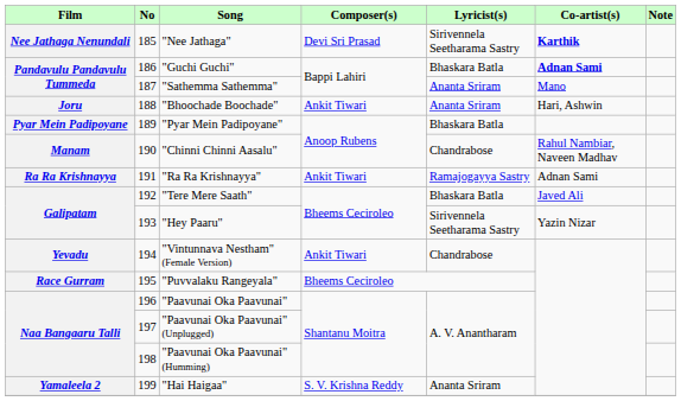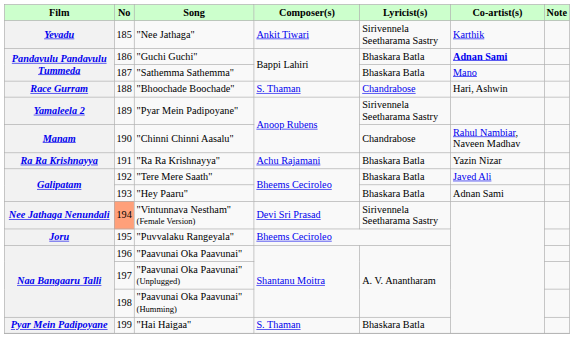"Nee Jathaga" | Film: Nee Jathaga Nenundali -> Yevadu
"Nee Jathaga" | Composer(s): Devi Sri Prasad -> Ankit Tiwari
"Nee Jathaga" | Co-artist(s): bold -> normal
"Sathemma Sathemma" | Lyricist(s): Ananta Sriram -> Bhaskara Batla
"Bhoochade Boochade" | Film: Joru -> Race Gurram
"Bhoochade Boochade" | Composer(s): Ankit Tiwari -> S. Thaman
"Bhoochade Boochade" | Lyricist(s): Ananta Sriram -> Chandrabose
"Pyar Mein Padipoyane" | Film: Pyar Mein Padipoyane -> Yamaleela 2
"Pyar Mein Padipoyane" | Lyricist(s): Bhaskara Batla -> Sirivennela Seetharama Sastry
"Ra Ra Krishnayya" | Composer(s): Ankit Tiwari -> Achu Rajamani
"Ra Ra Krishnayya" | Lyricist(s): Ramajogayya Sastry -> Bhaskara Batla
"Ra Ra Krishnayya" | Co-artist(s): Adnan Sami -> Yazin Nizar
"Hey Paaru" | Lyricist(s): Sirivennela Seetharama Sastry -> Bhaskara Batla
"Hey Paaru" | Co-artist(s): Yazin Nizar -> Adnan Sami
"Vintunnava Nestham" (Female Version) | Film: Yevadu -> Nee Jathaga Nenundali
"Vintunnava Nestham" (Female Version) | No: no background -> lightsalmon background
"Vintunnava Nestham" (Female Version) | Composer(s): Ankit Tiwari -> Devi Sri Prasad
"Vintunnava Nestham" (Female Version) | Lyricist(s): Chandrabose -> Sirivennela Seetharama Sastry
"Puvvalaku Rangeyala" | Film: Race Gurram -> Joru
"Hai Haigaa" | Film: Yamaleela 2 -> Pyar Mein Padipoyane
"Hai Haigaa" | Composer(s): S. V. Krishna Reddy -> S. Thaman
"Hai Haigaa" | Lyricist(s): Ananta Sriram -> Bhaskara Batla
